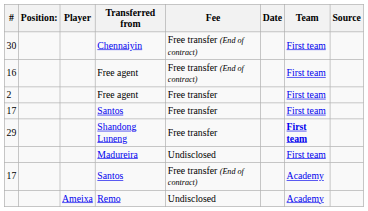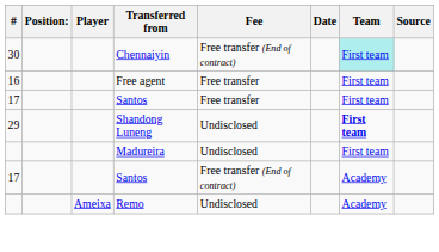30 | Team: no background -> paleturquoise background
16 | Fee: Free transfer (End of contract) -> Free transfer
- row: 2 | Free agent | Free transfer | First team
29 | Fee: Free transfer -> Undisclosed
